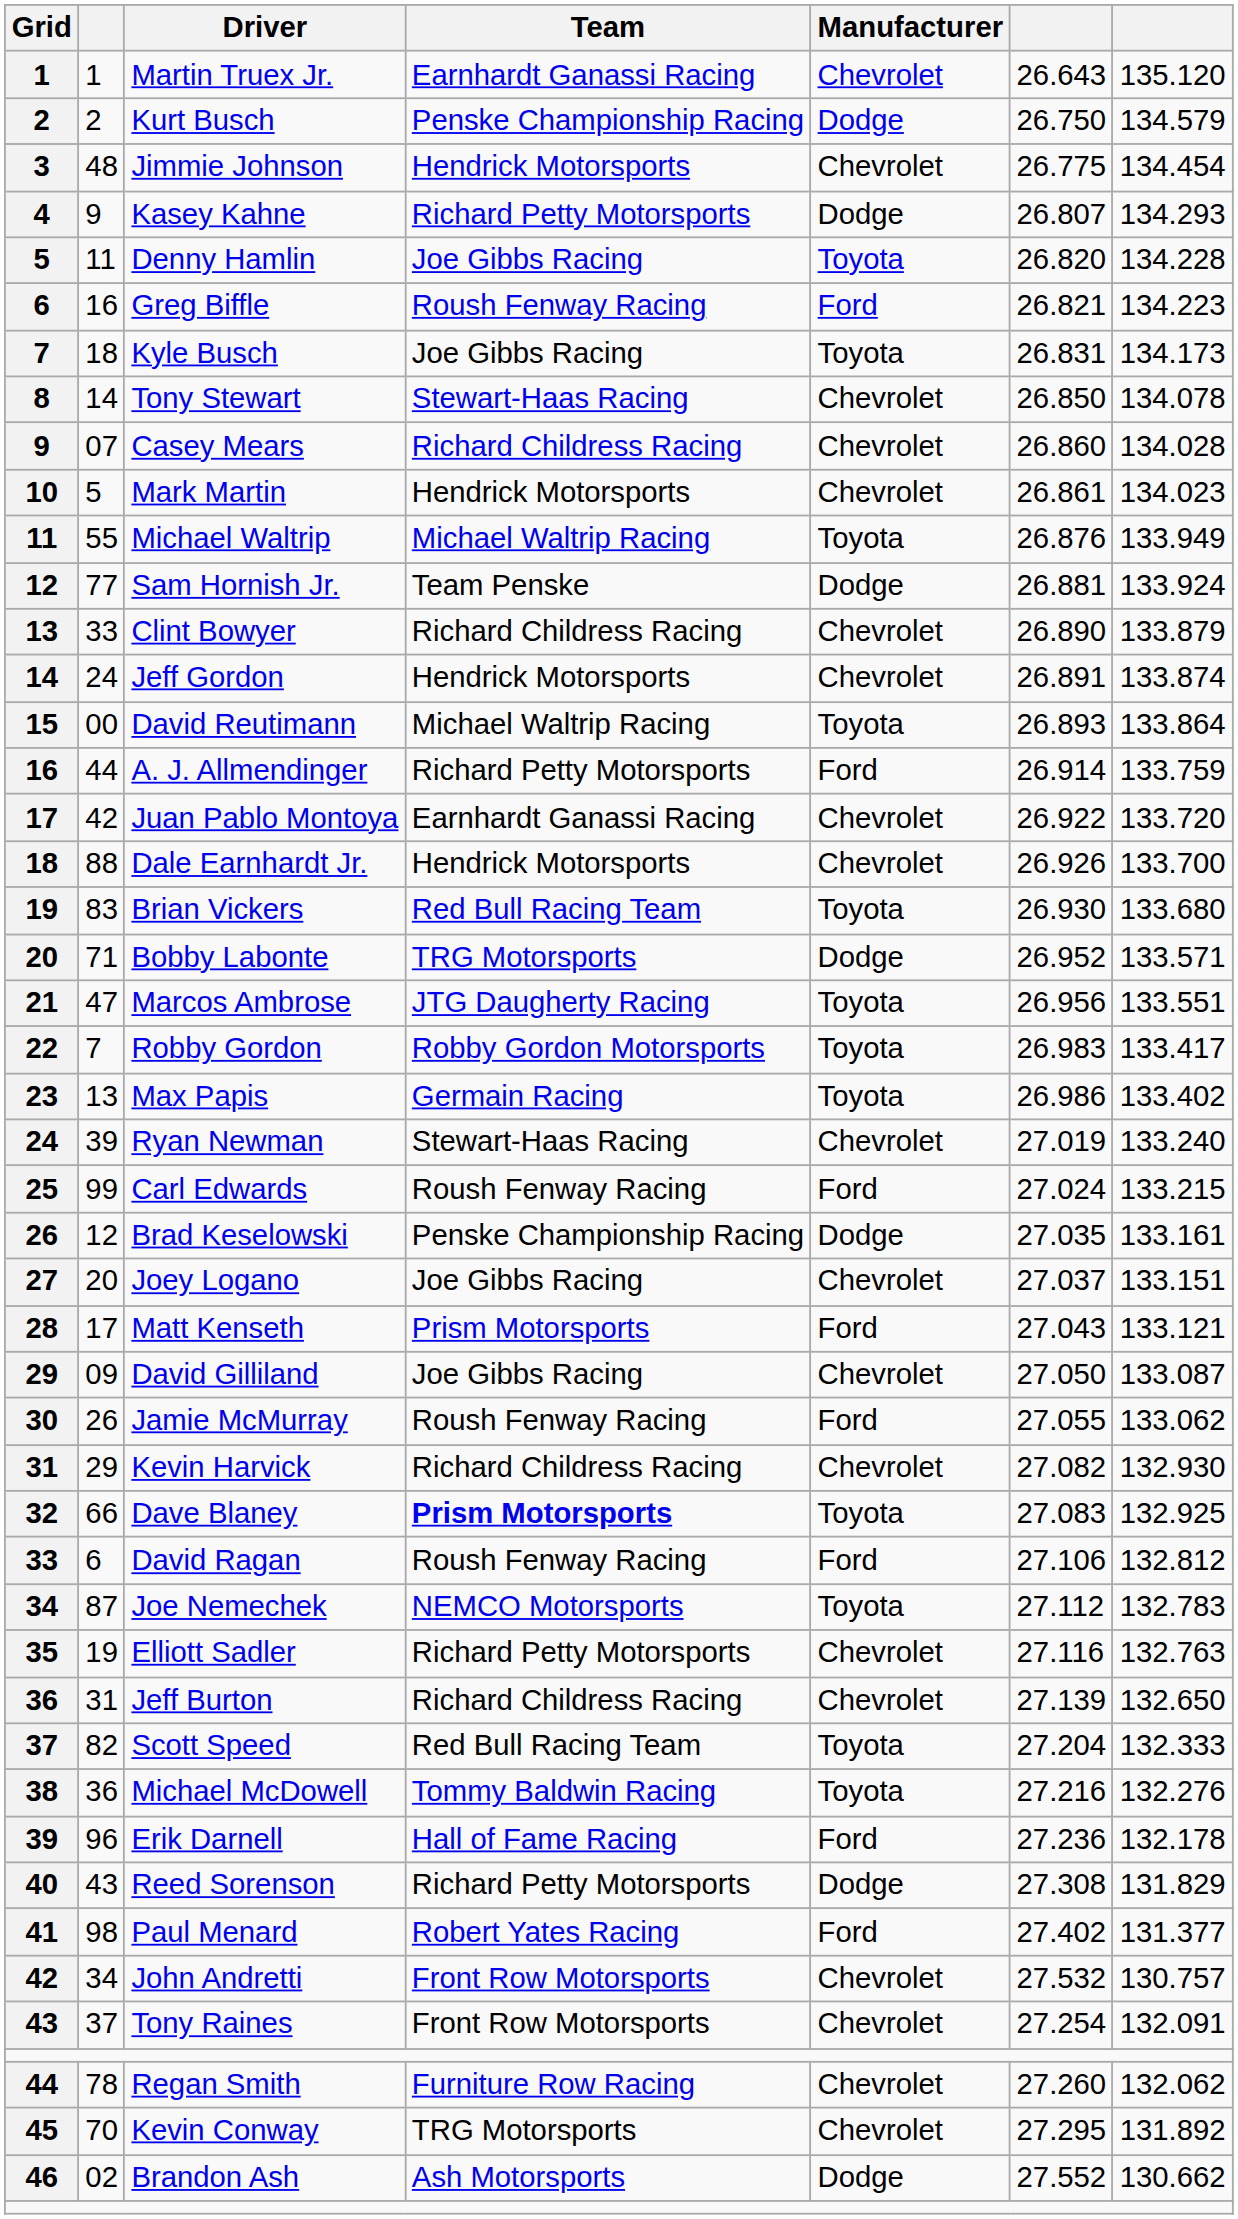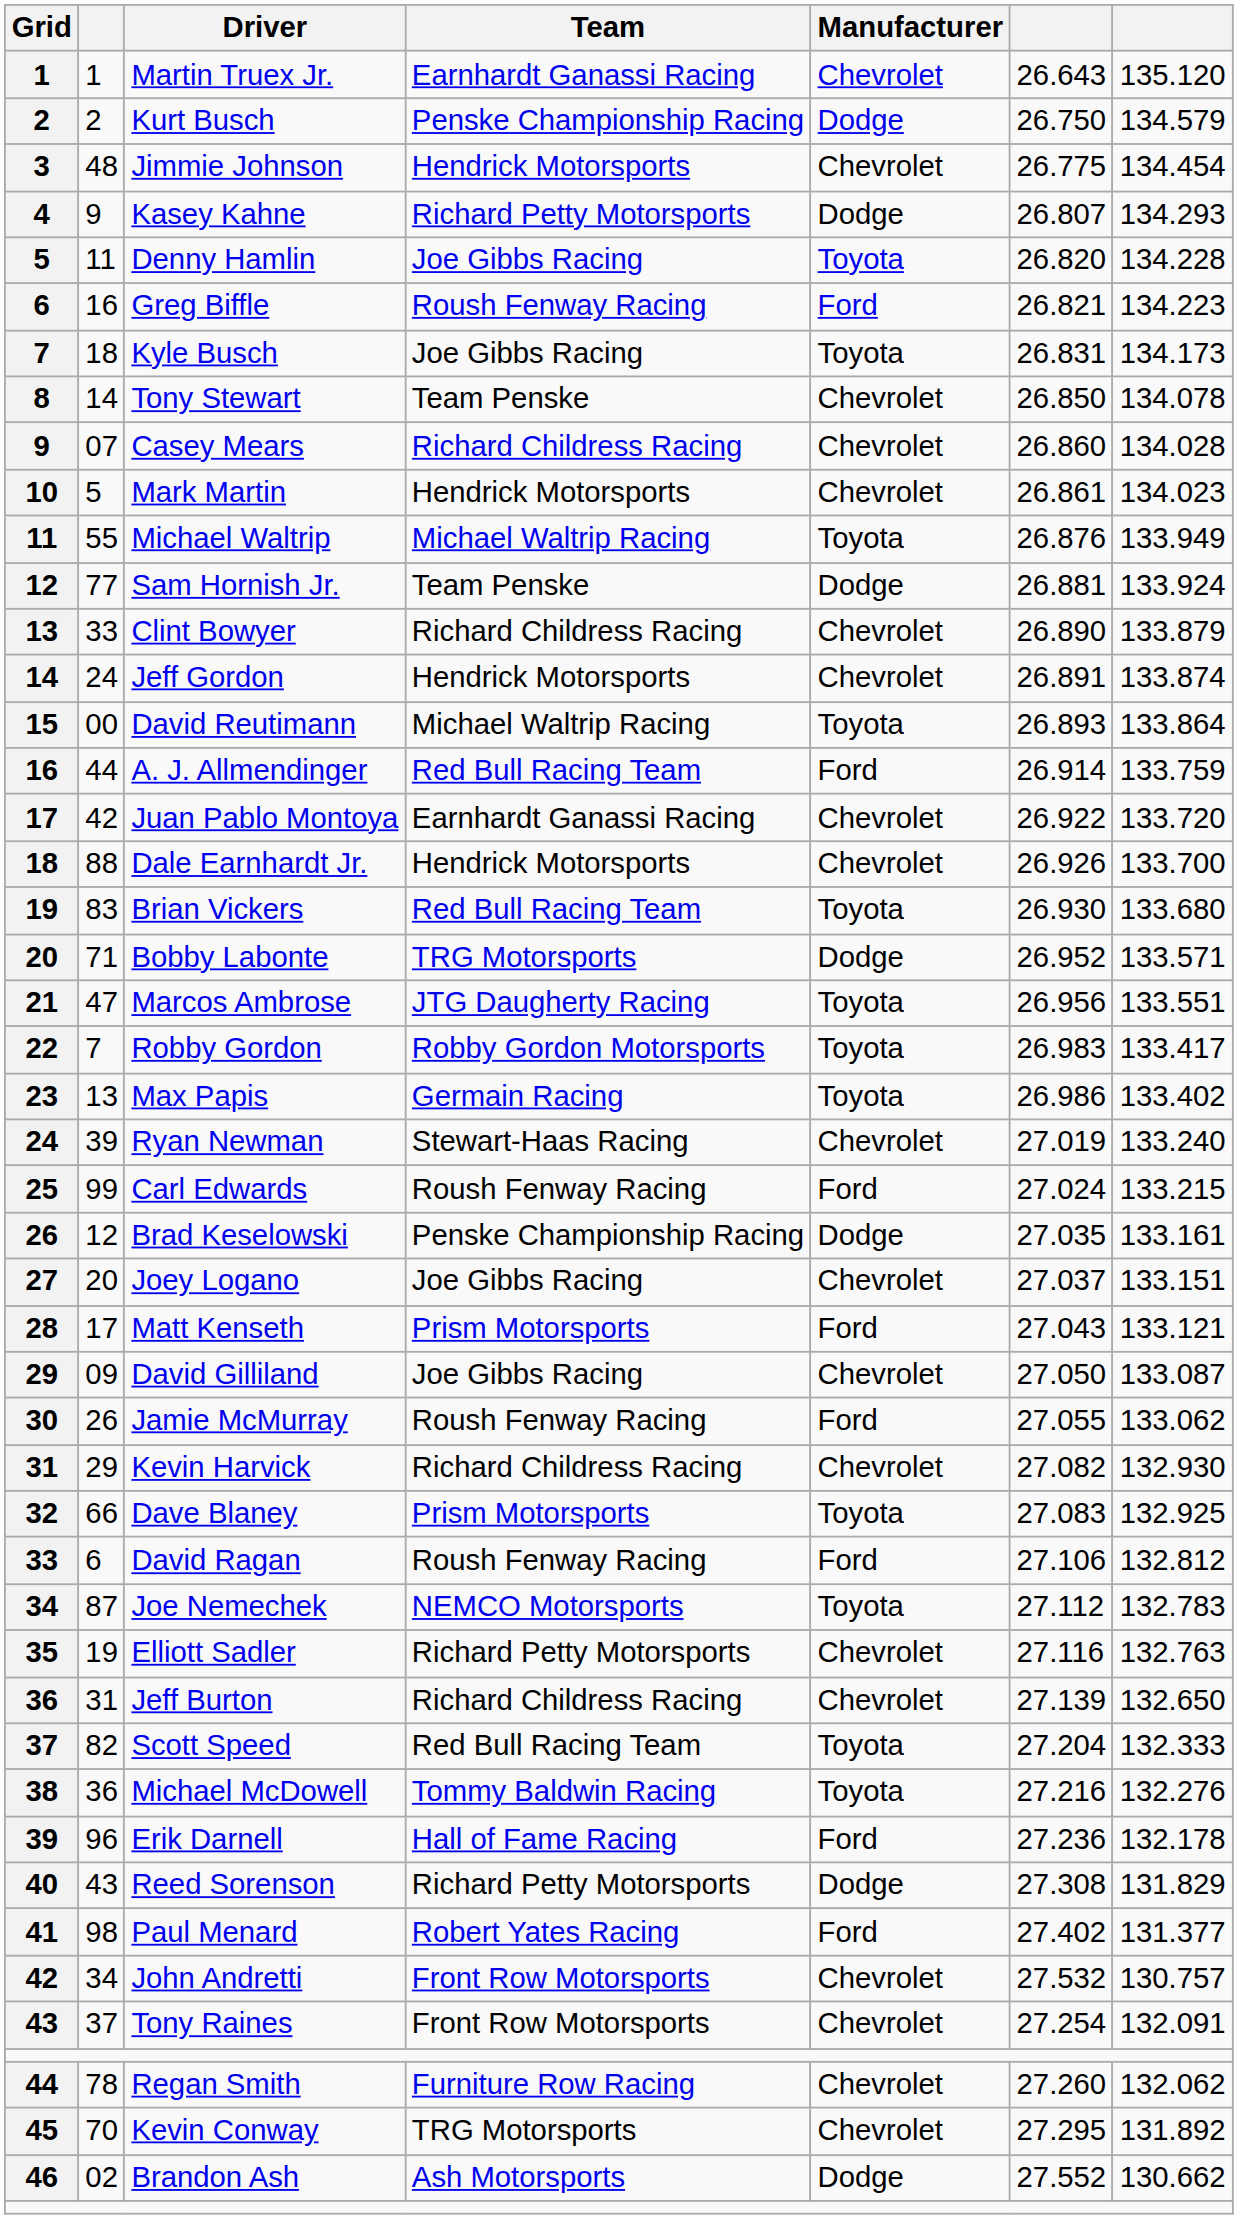Tony Stewart | Team: Stewart-Haas Racing -> Team Penske
A. J. Allmendinger | Team: Richard Petty Motorsports -> Red Bull Racing Team
Dave Blaney | Team: bold -> normal
